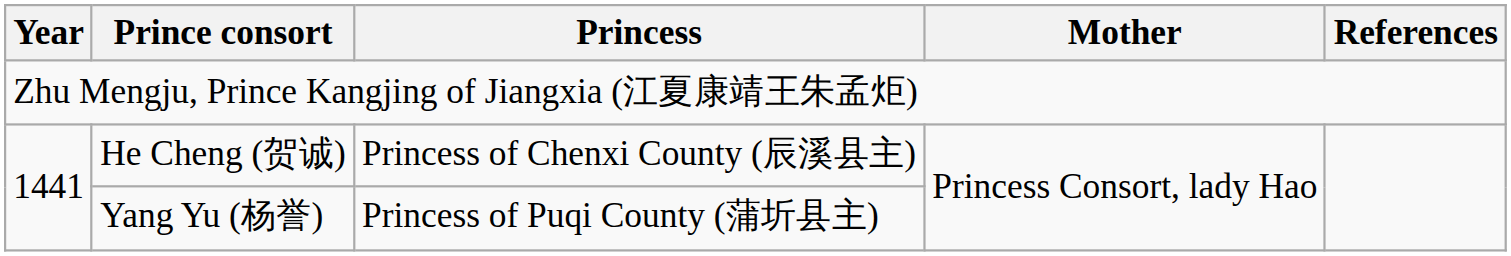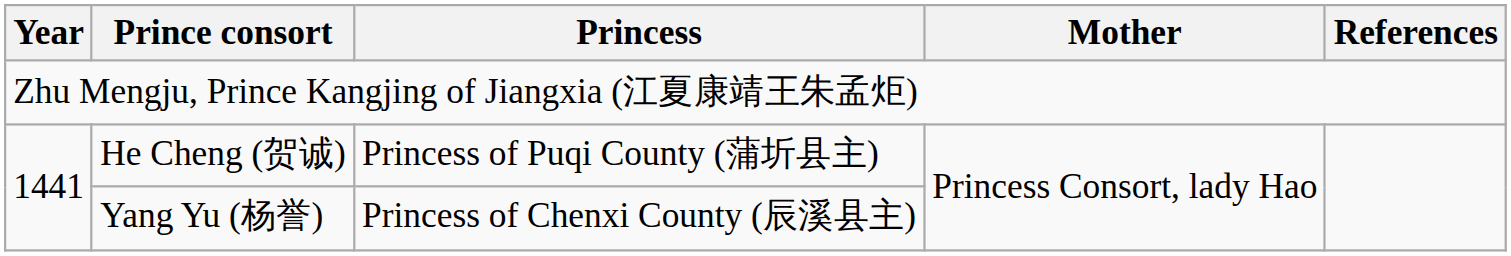He Cheng (贺诚) | Princess: Princess of Chenxi County (辰溪县主) -> Princess of Puqi County (蒲圻县主)
Yang Yu (杨誉) | Princess: Princess of Puqi County (蒲圻县主) -> Princess of Chenxi County (辰溪县主)
